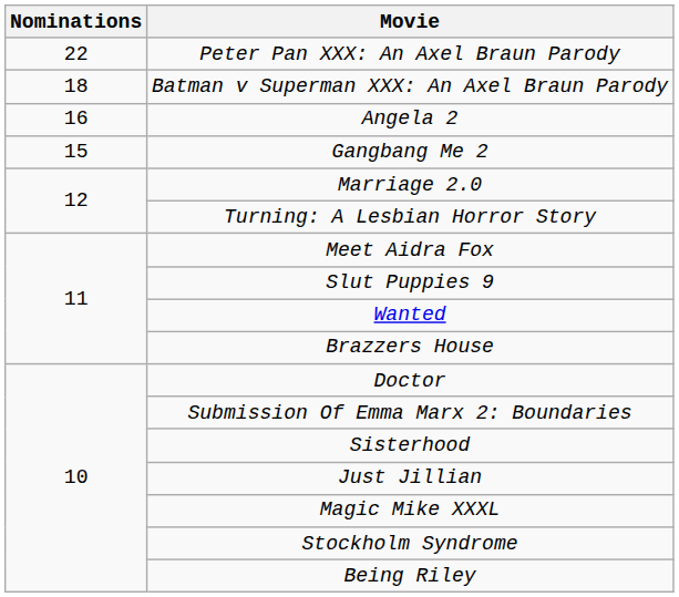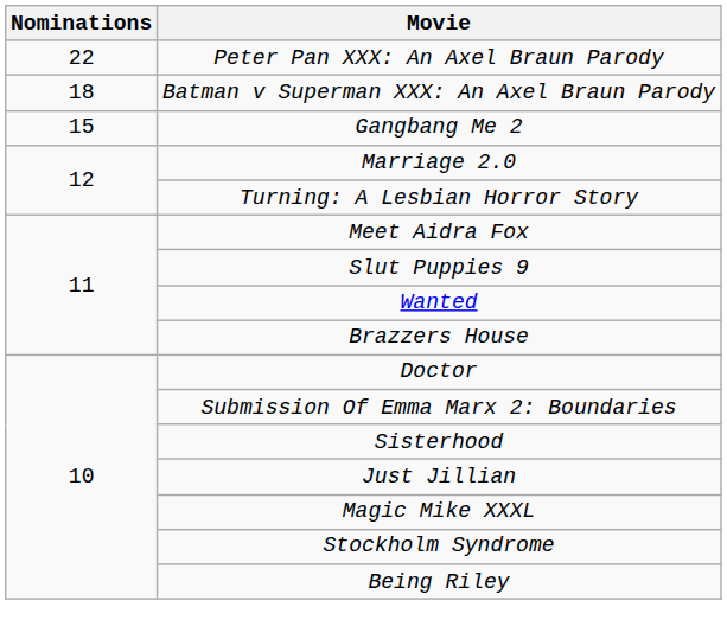- row: 16 | Angela 2
